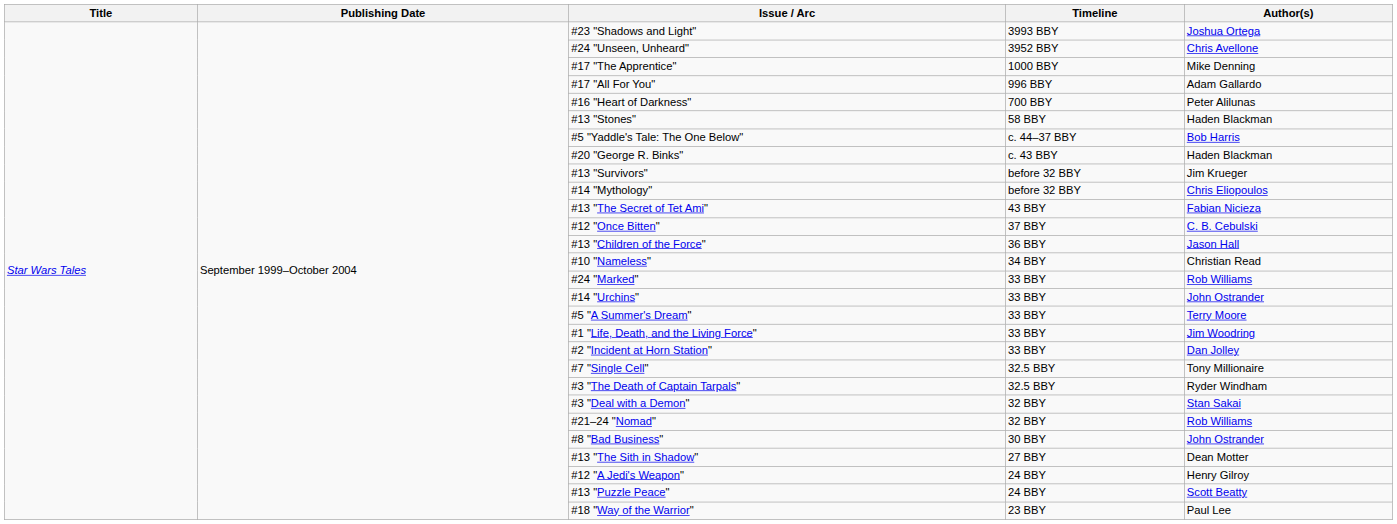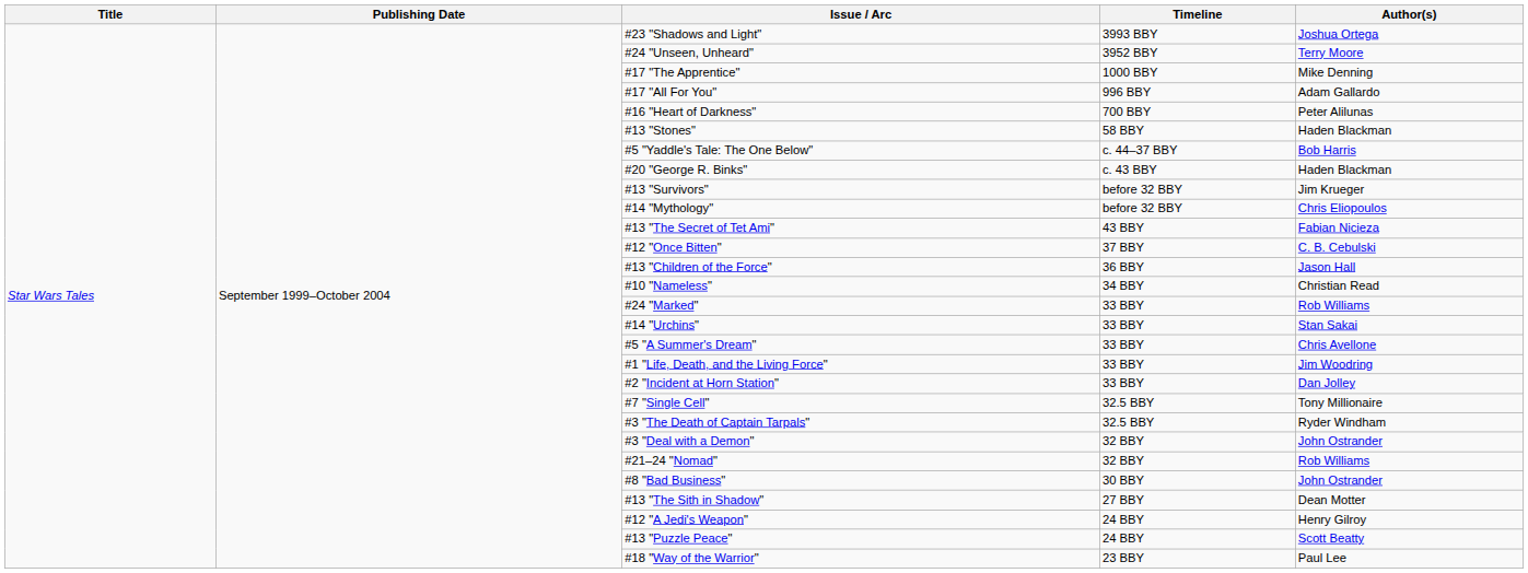#24 "Unseen, Unheard" | Author(s): Chris Avellone -> Terry Moore
#14 "Urchins" | Author(s): John Ostrander -> Stan Sakai
#5 "A Summer's Dream" | Author(s): Terry Moore -> Chris Avellone
#3 "Deal with a Demon" | Author(s): Stan Sakai -> John Ostrander
